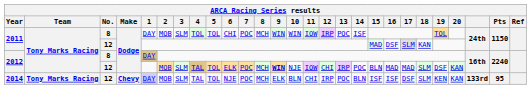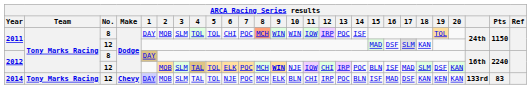2011 / 8 | 8: no background -> lightsalmon background
2012 / 12 | 16: MAD -> ISF
2014 | 16: ISF -> MAD
2014 | 18: SLM -> KAN
2014 | Pts: 95 -> 83
